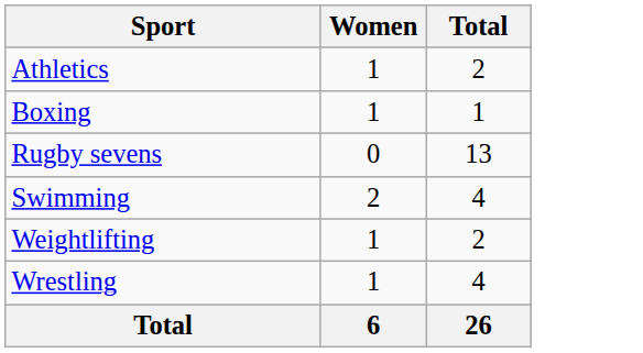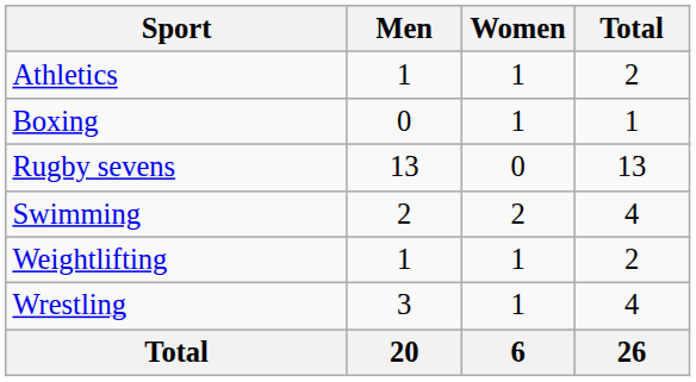+ column: Men | 1 | 0 | 13 | 2 | 1 | 3 | 20
